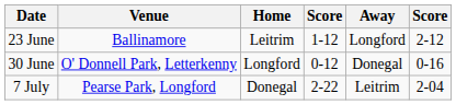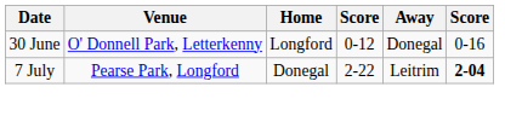- row: 23 June | Ballinamore | Leitrim | 1-12 | Longford | 2-12
7 July | column 6: normal -> bold
